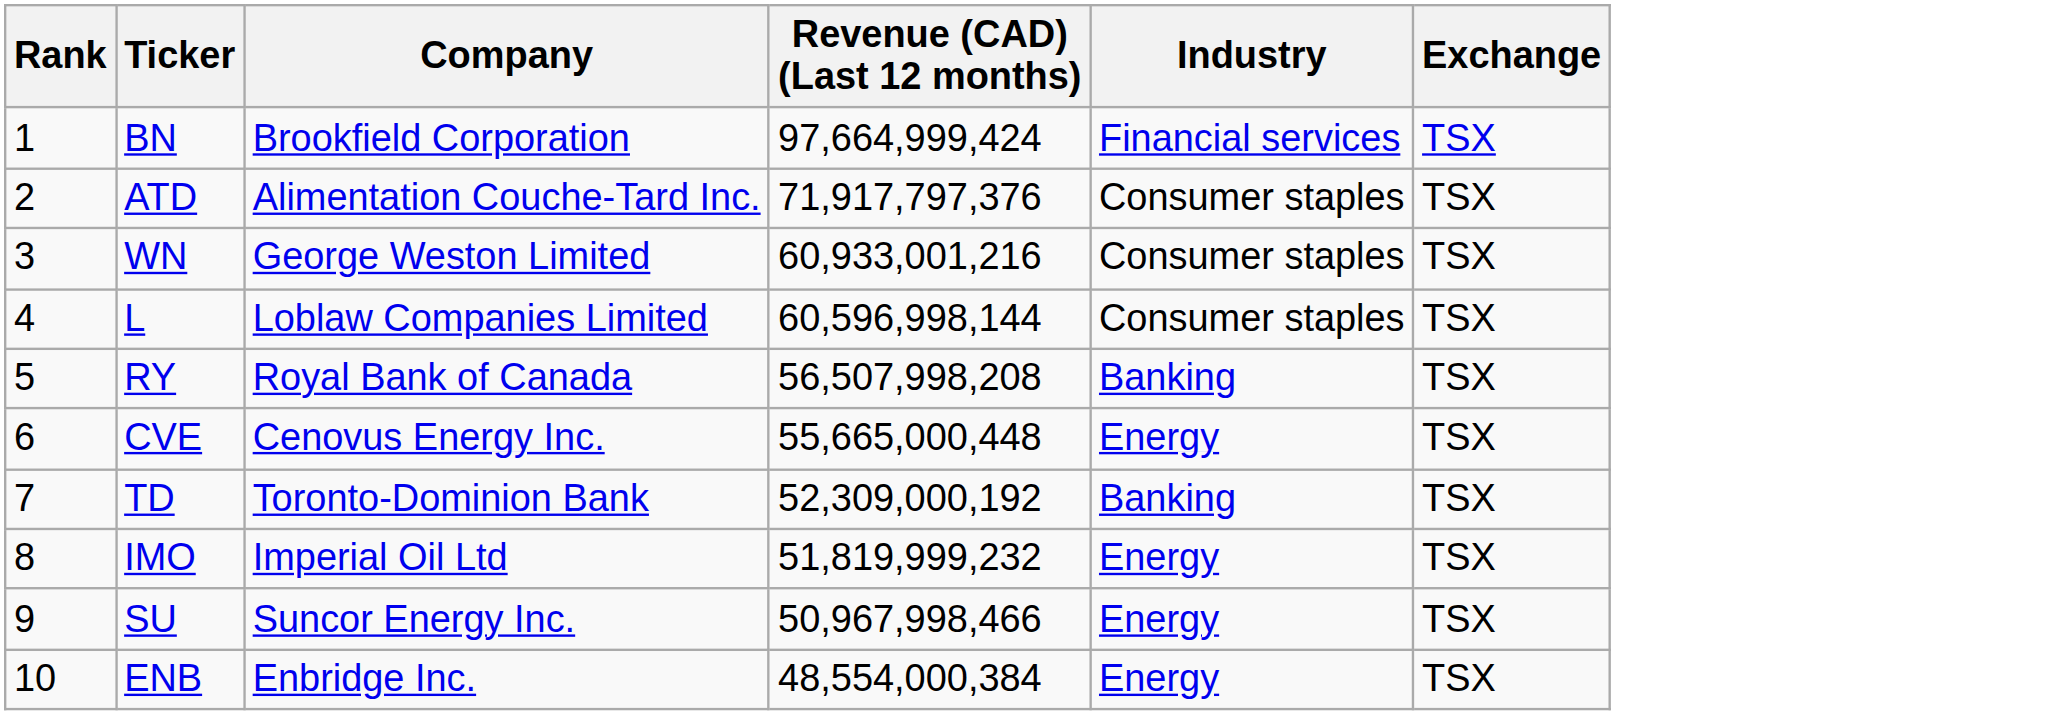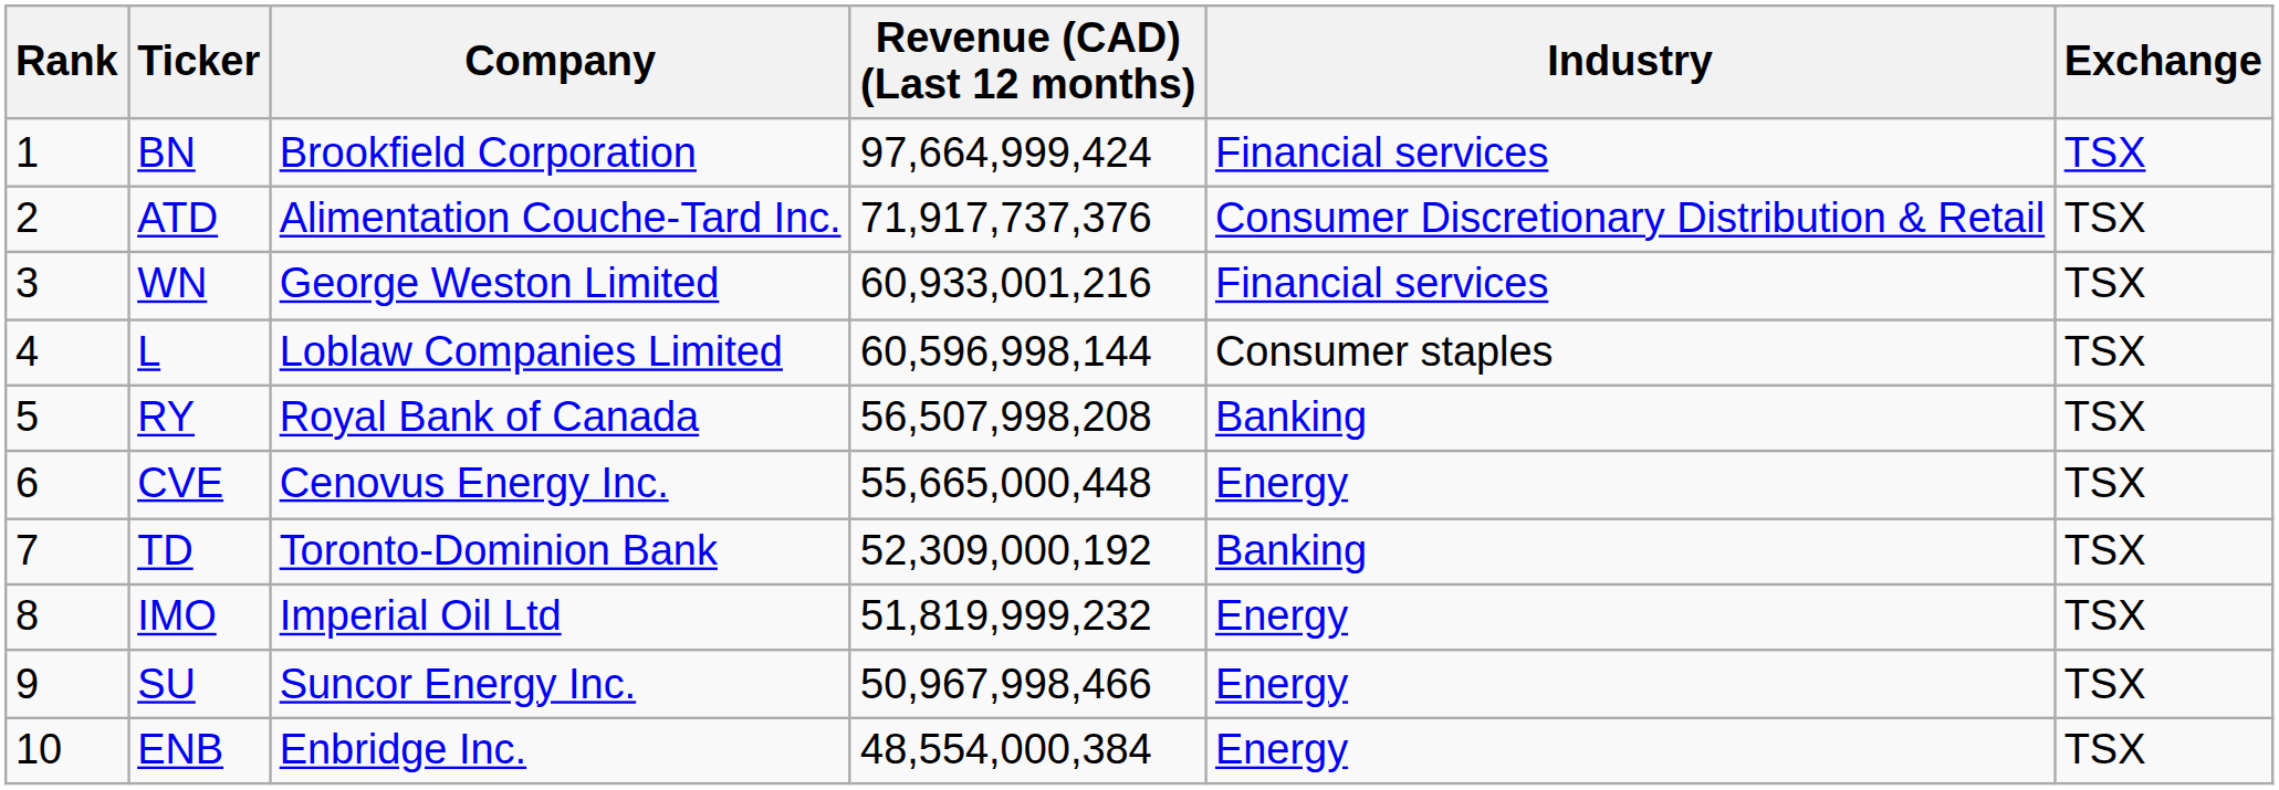ATD | Revenue (CAD) (Last 12 months): 71,917,797,376 -> 71,917,737,376
ATD | Industry: Consumer staples -> Consumer Discretionary Distribution & Retail
WN | Industry: Consumer staples -> Financial services
